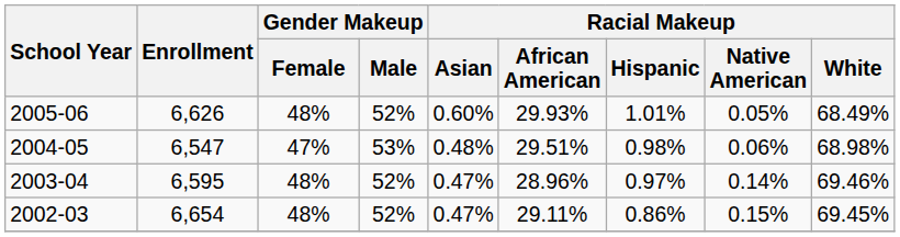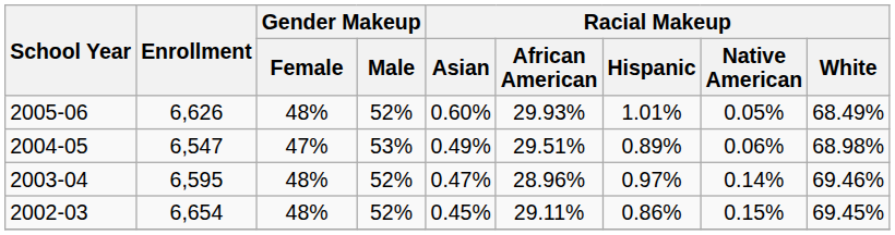2004-05 | Racial Makeup / Asian: 0.48% -> 0.49%
2004-05 | Racial Makeup / Hispanic: 0.98% -> 0.89%
2002-03 | Racial Makeup / Asian: 0.47% -> 0.45%
